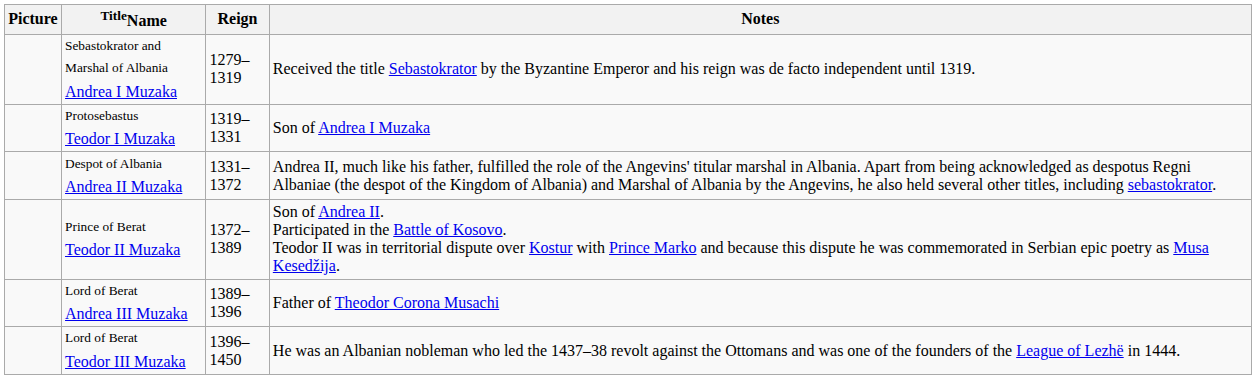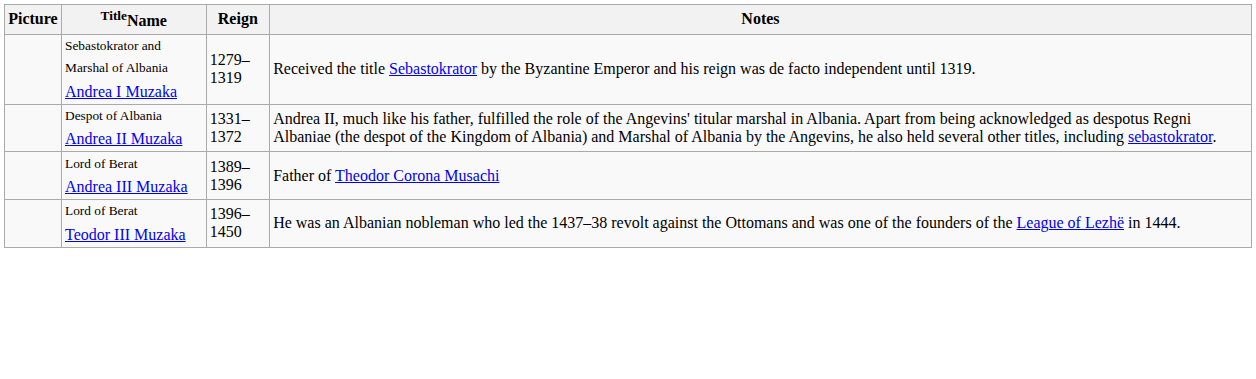- row: Protosebastus Teodor I Muzaka | 1319–1331 | Son of Andrea I Muzaka
- row: Prince of Berat Teodor II Muzaka | 1372–1389 | Son of Andrea II. Participated in the Battle of Kosovo. Teodor II was in territorial dispute over Kostur with Prince Marko and because this dispute he was commemorated in Serbian epic poetry as Musa Kesedžija.
